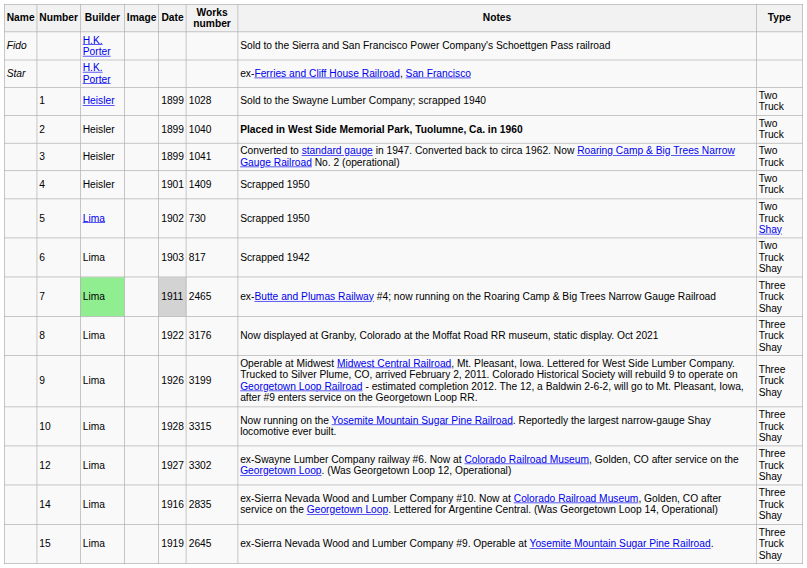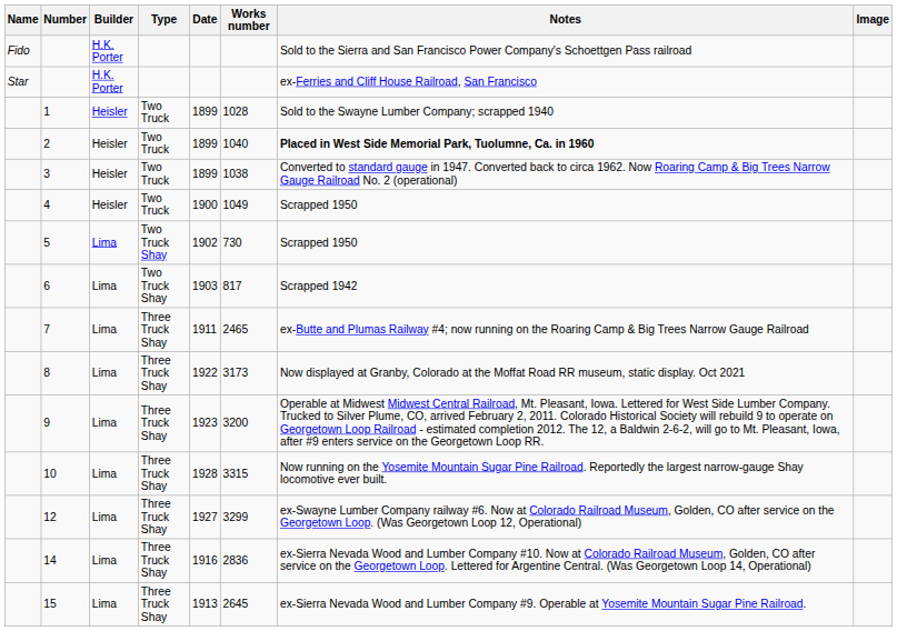columns swapped: Type <-> Image
3 | Works number: 1041 -> 1038
4 | Date: 1901 -> 1900
4 | Works number: 1409 -> 1049
7 | Builder: lightgreen background -> no background
7 | Date: lightgrey background -> no background
8 | Works number: 3176 -> 3173
9 | Date: 1926 -> 1923
9 | Works number: 3199 -> 3200
12 | Works number: 3302 -> 3299
14 | Works number: 2835 -> 2836
15 | Date: 1919 -> 1913
